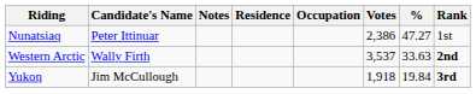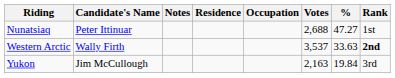Nunatsiaq | Votes: 2,386 -> 2,688
Yukon | Votes: 1,918 -> 2,163
Yukon | Rank: bold -> normal
